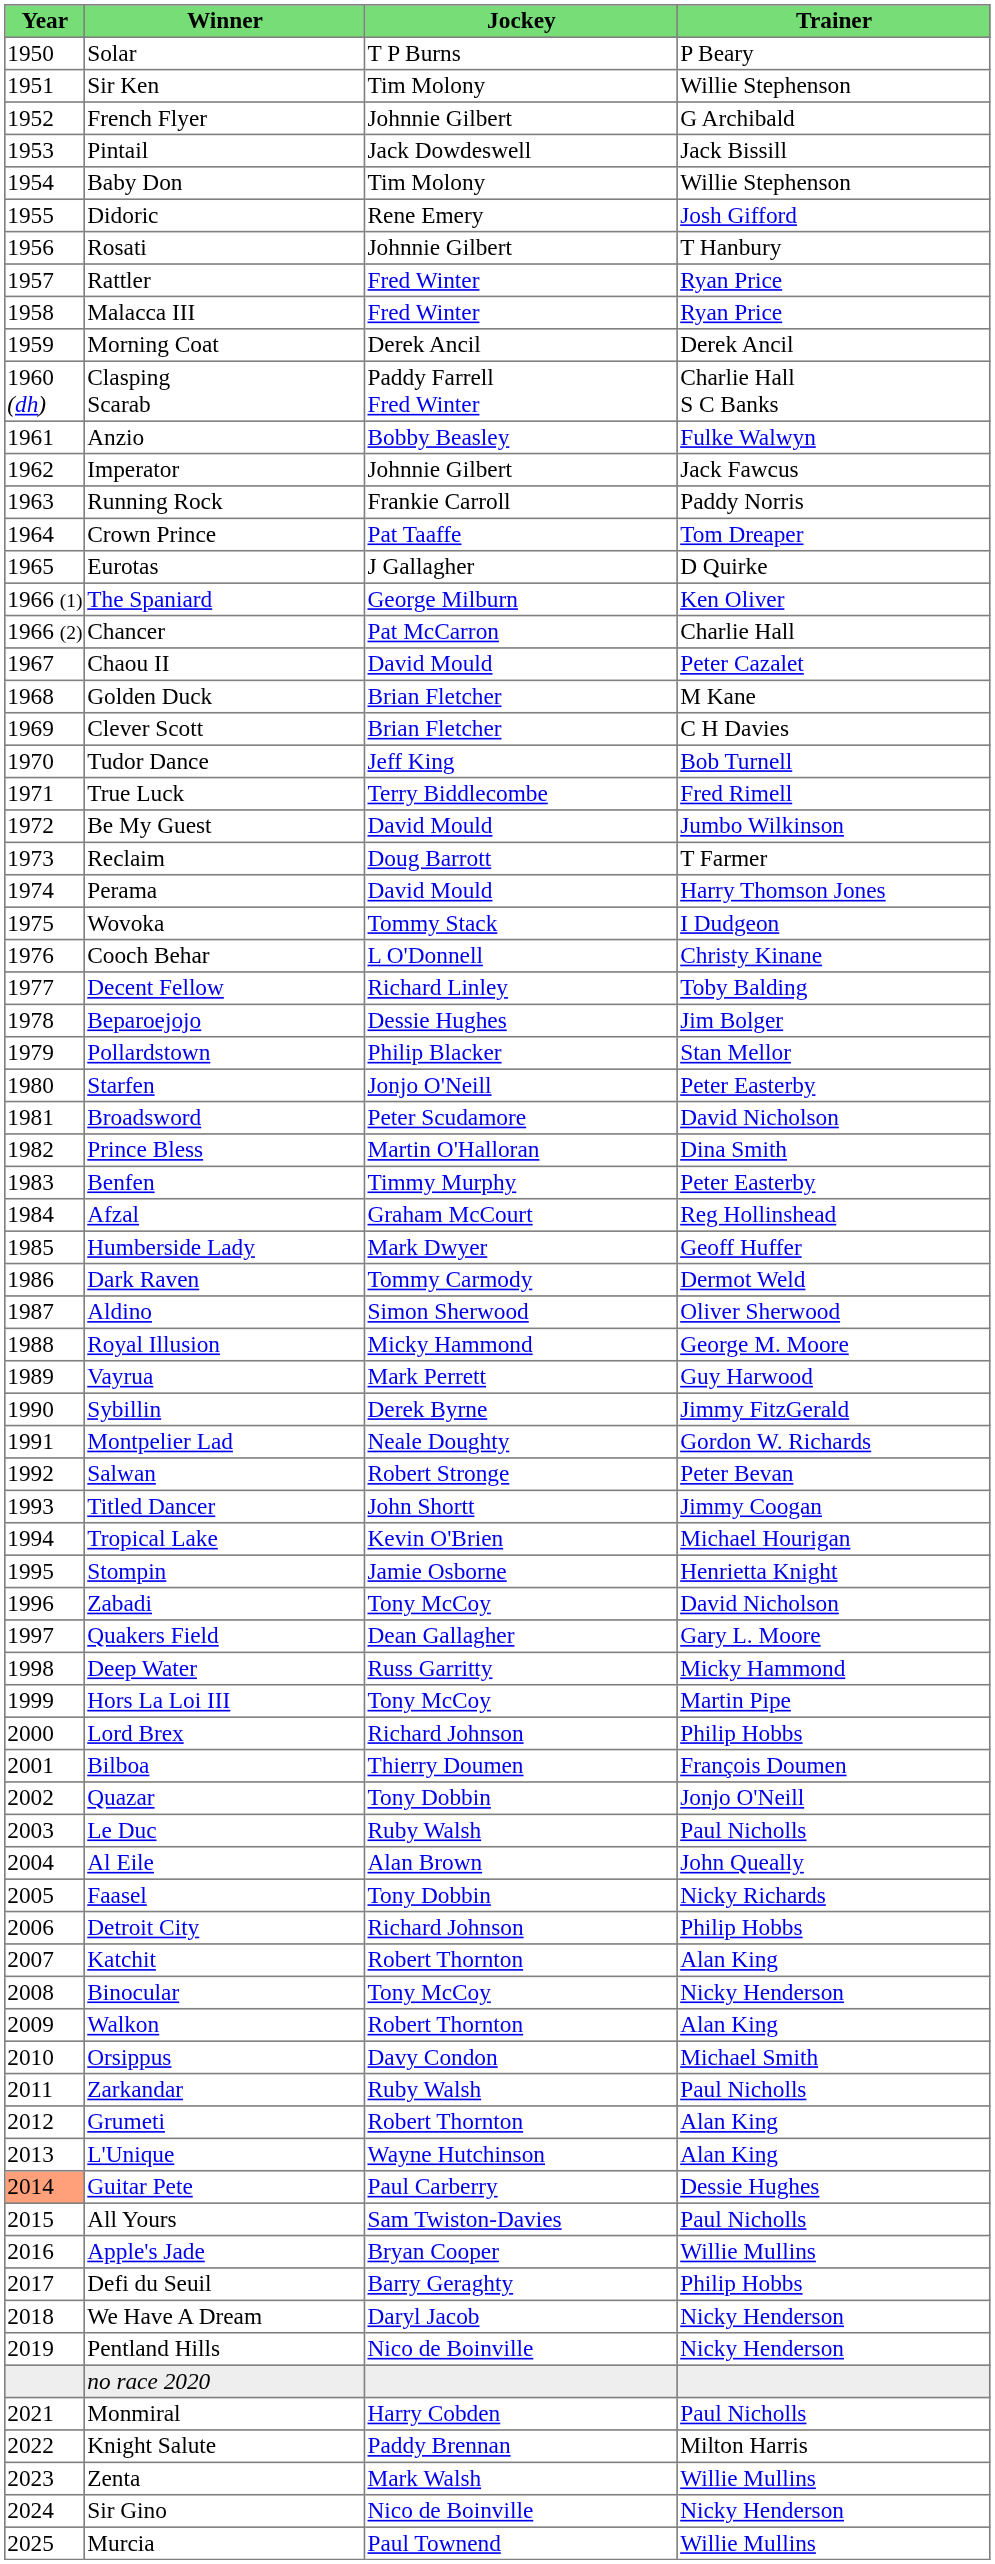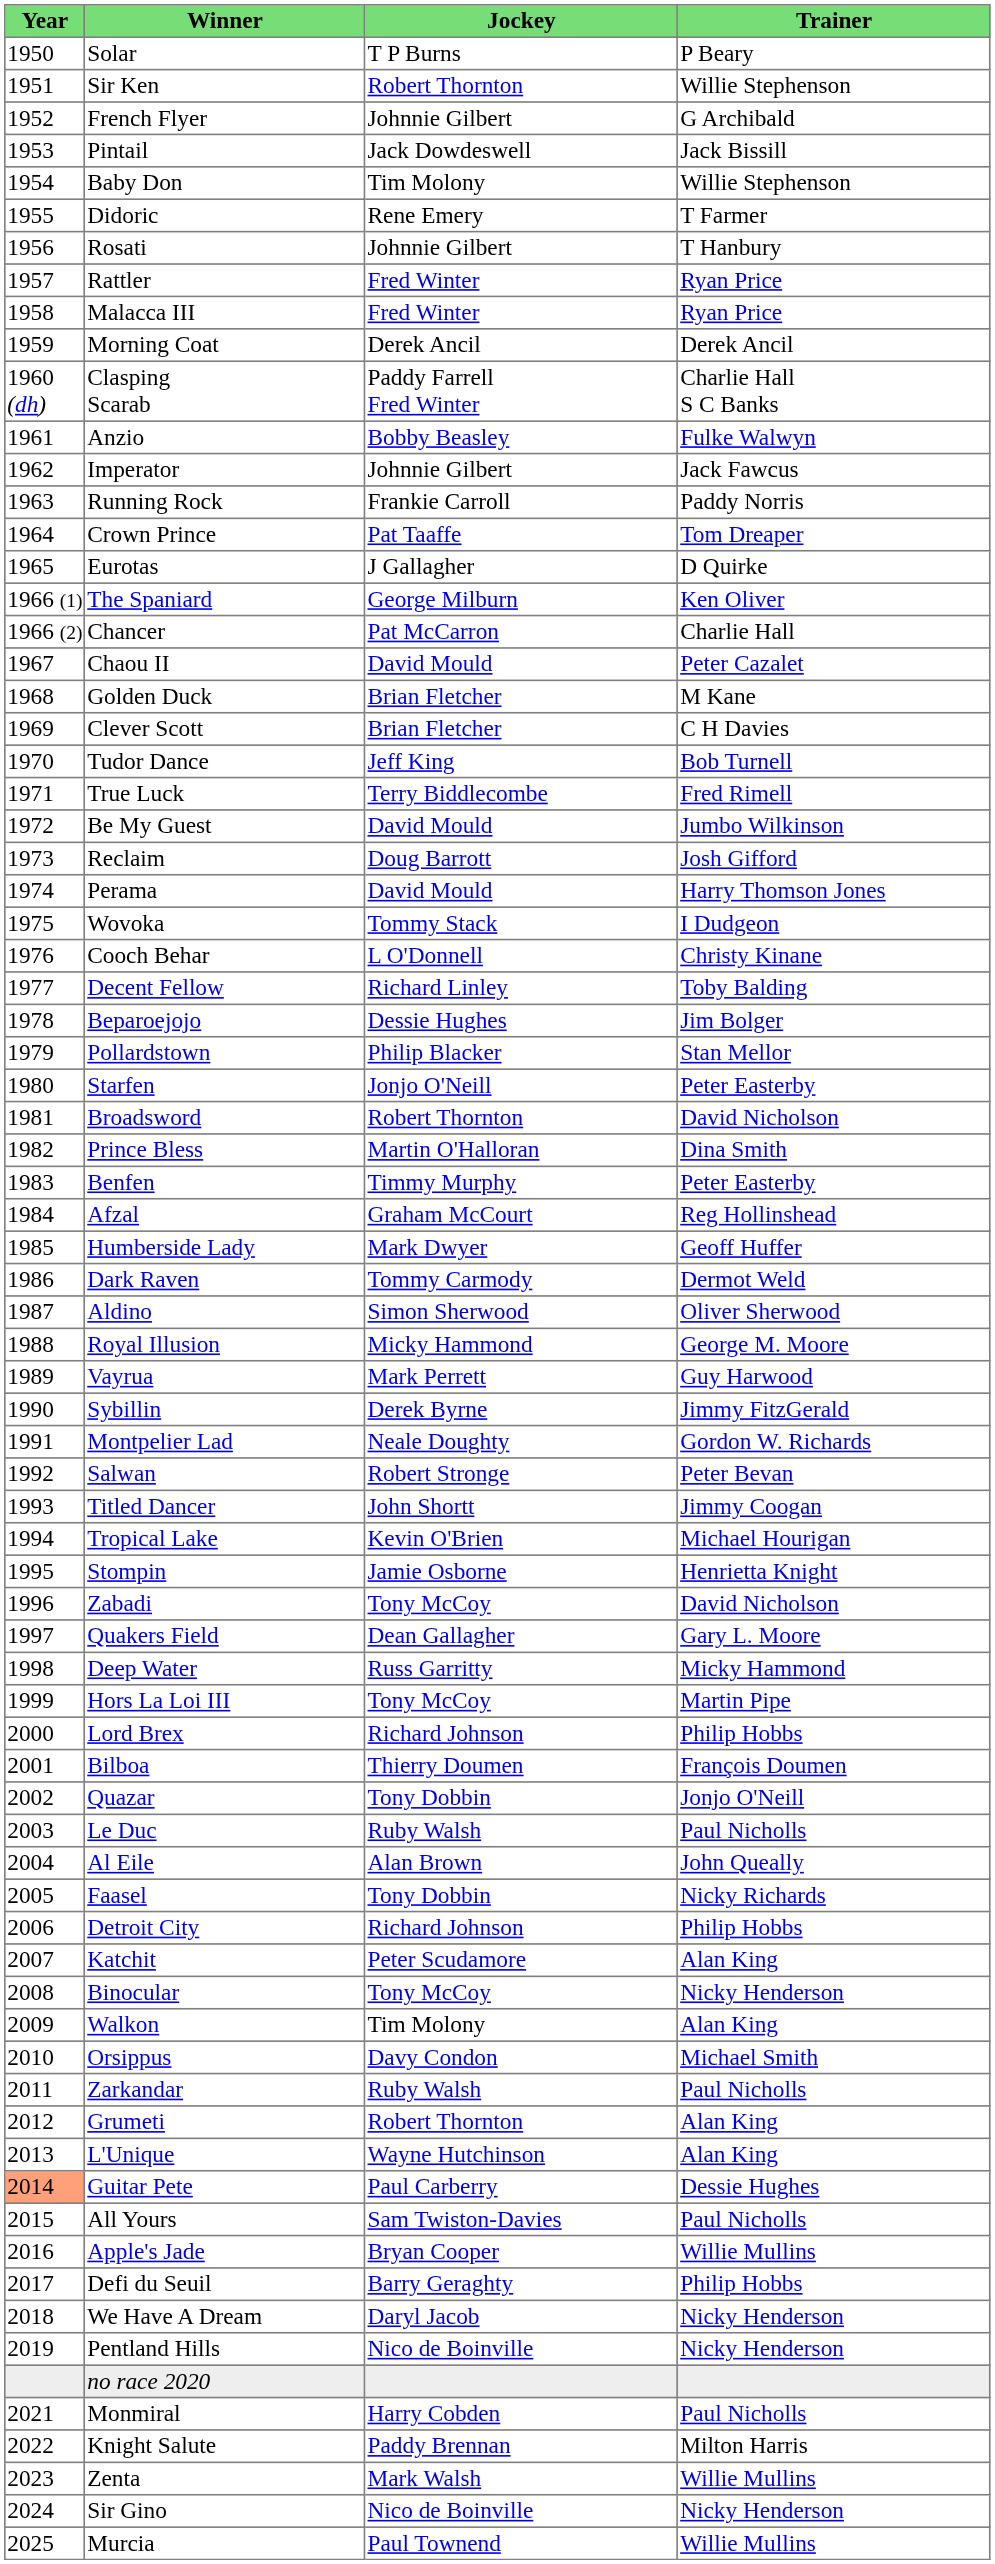Sir Ken | Jockey: Tim Molony -> Robert Thornton
Didoric | Trainer: Josh Gifford -> T Farmer
Reclaim | Trainer: T Farmer -> Josh Gifford
Broadsword | Jockey: Peter Scudamore -> Robert Thornton
Katchit | Jockey: Robert Thornton -> Peter Scudamore
Walkon | Jockey: Robert Thornton -> Tim Molony
